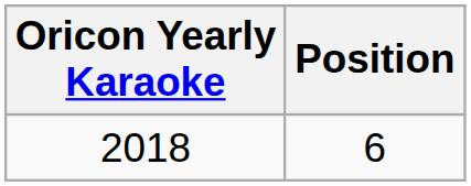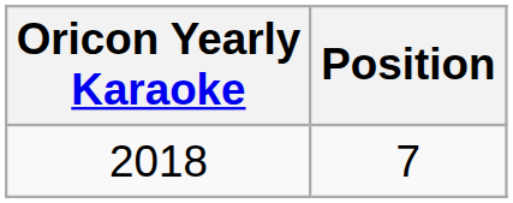2018 | Position: 6 -> 7
